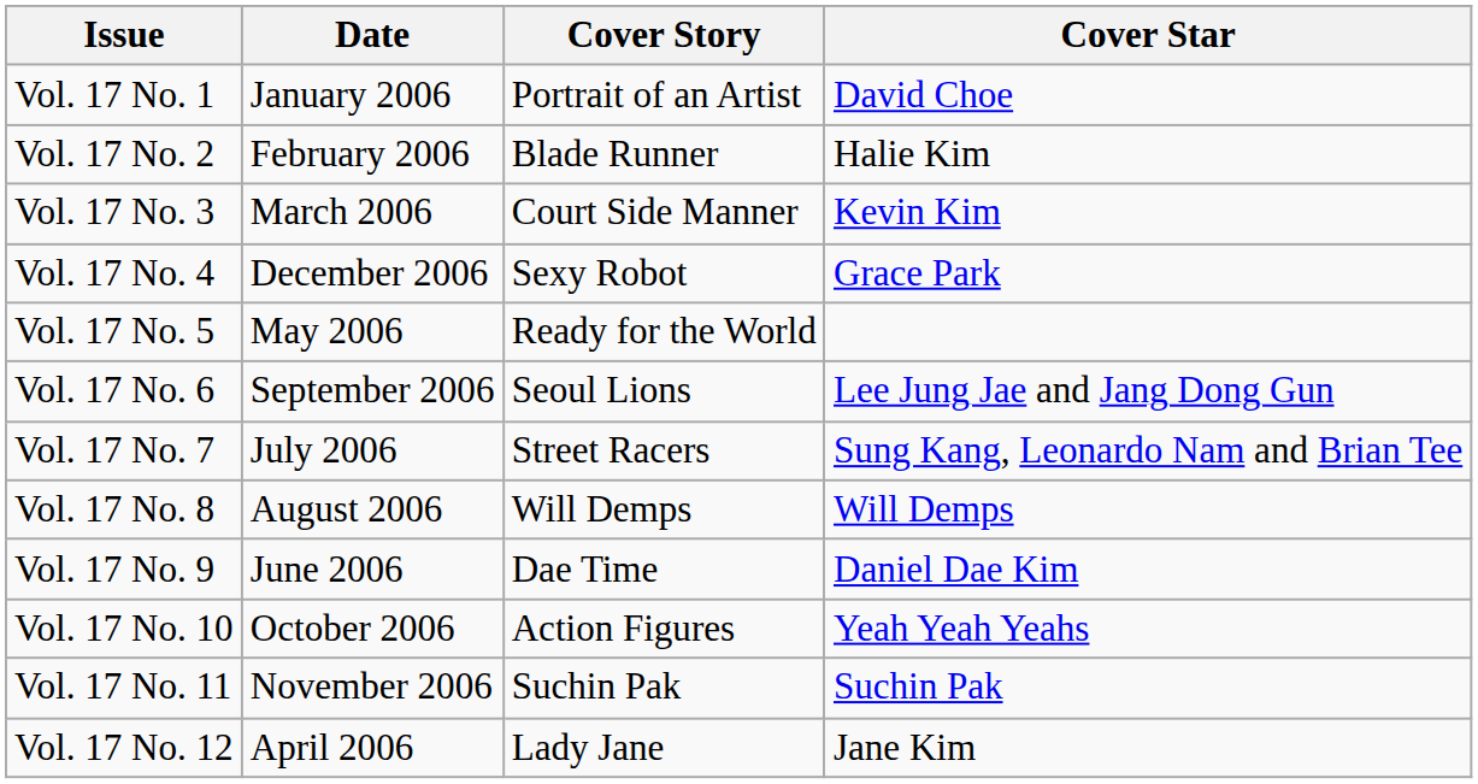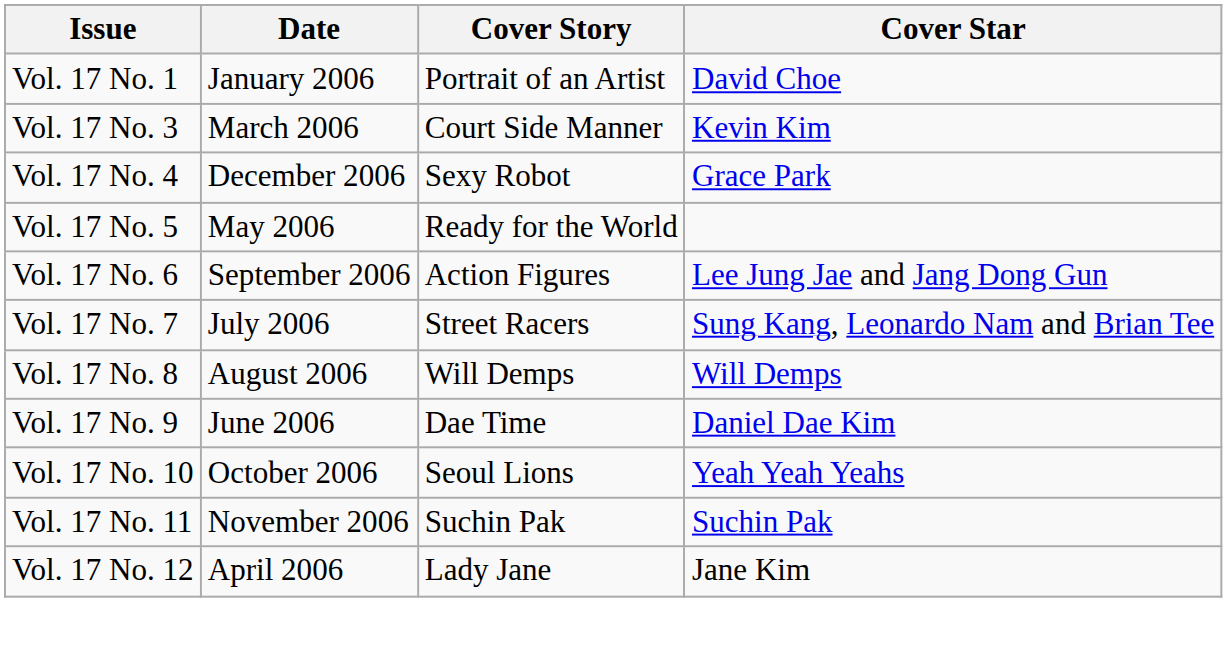- row: Vol. 17 No. 2 | February 2006 | Blade Runner | Halie Kim
Vol. 17 No. 6 | Cover Story: Seoul Lions -> Action Figures
Vol. 17 No. 10 | Cover Story: Action Figures -> Seoul Lions
